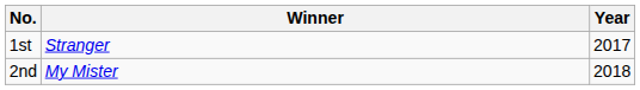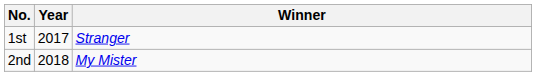columns swapped: Year <-> Winner
